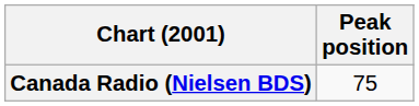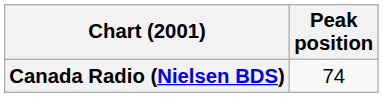Canada Radio (Nielsen BDS) | Peak position: 75 -> 74
